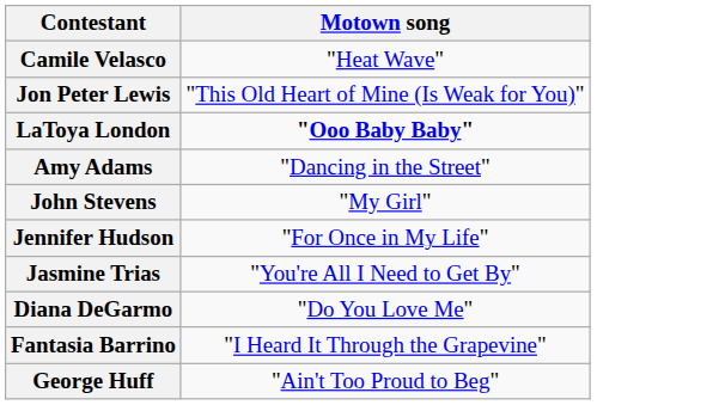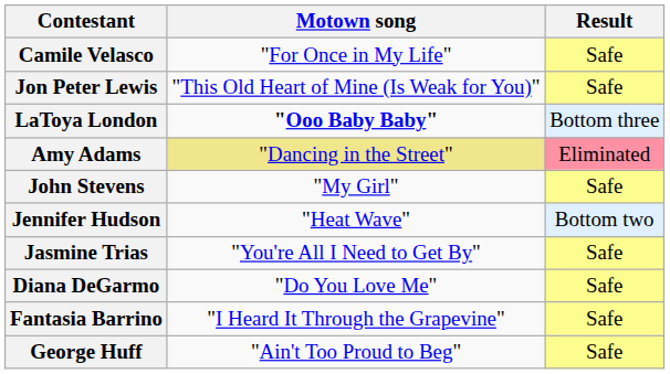+ column: Result | Safe | Safe | Bottom three | Eliminated | Safe | Bottom two | Safe | Safe | Safe | Safe
Camile Velasco | Motown song: "Heat Wave" -> "For Once in My Life"
Amy Adams | Motown song: no background -> khaki background
Jennifer Hudson | Motown song: "For Once in My Life" -> "Heat Wave"
